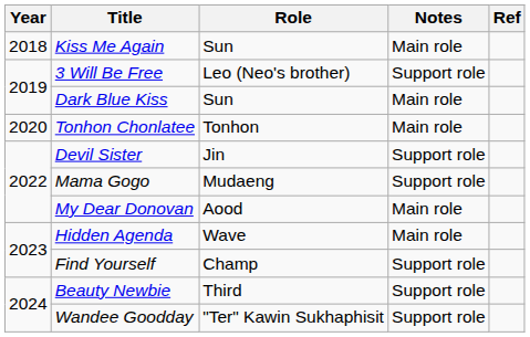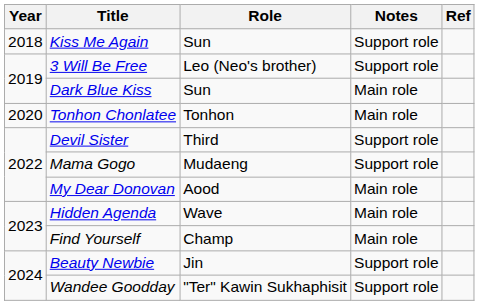Kiss Me Again | Notes: Main role -> Support role
Devil Sister | Role: Jin -> Third
Find Yourself | Notes: Support role -> Main role
Beauty Newbie | Role: Third -> Jin
